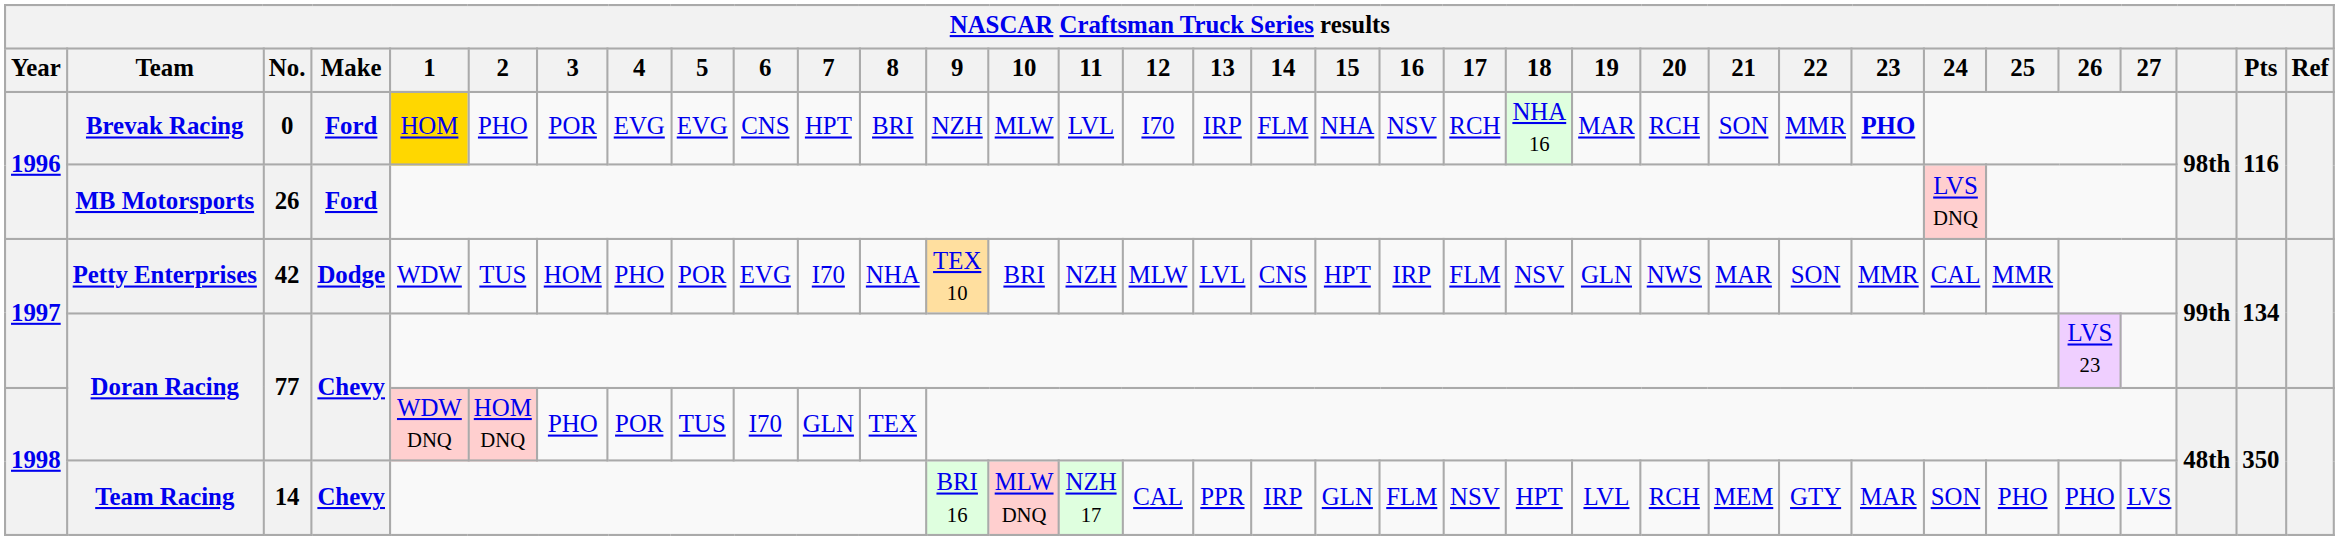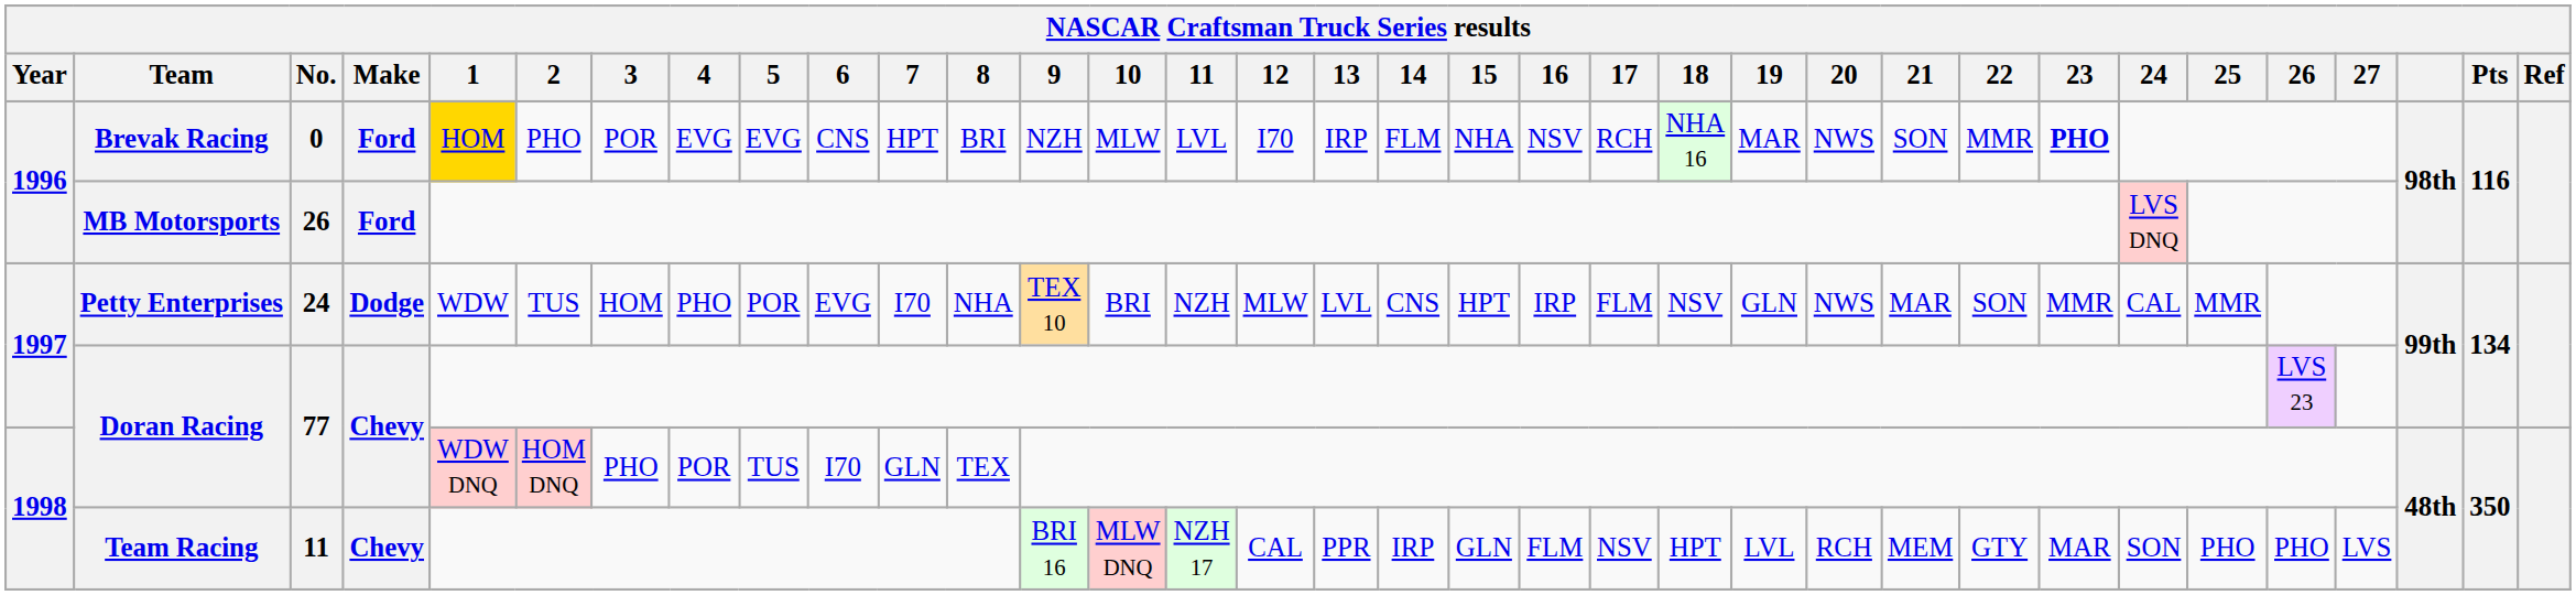Brevak Racing | 20: RCH -> NWS
Petty Enterprises | No.: 42 -> 24
Team Racing | No.: 14 -> 11
